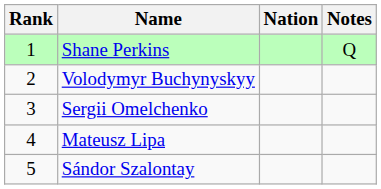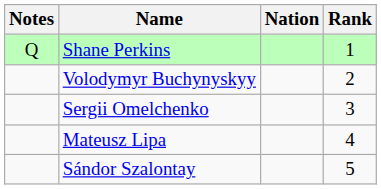columns swapped: Rank <-> Notes
